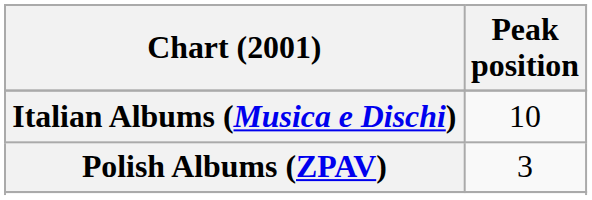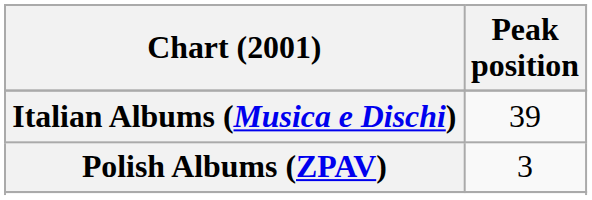Italian Albums (Musica e Dischi) | Peak position: 10 -> 39
